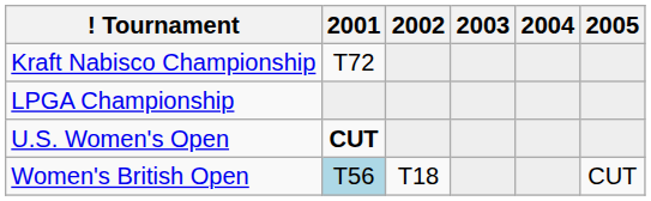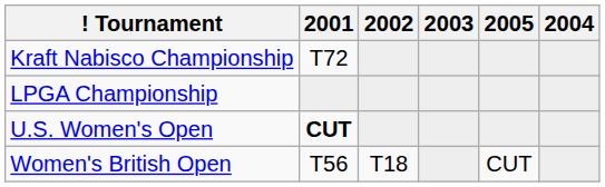columns swapped: 2004 <-> 2005
Women's British Open | 2001: lightblue background -> no background
